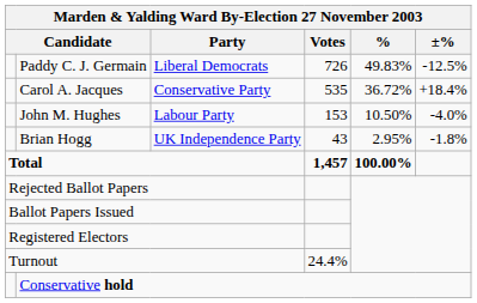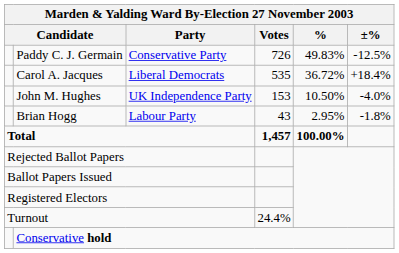Paddy C. J. Germain | Marden & Yalding Ward By-Election 27 November 2003 / Party: Liberal Democrats -> Conservative Party
Carol A. Jacques | Marden & Yalding Ward By-Election 27 November 2003 / Party: Conservative Party -> Liberal Democrats
John M. Hughes | Marden & Yalding Ward By-Election 27 November 2003 / Party: Labour Party -> UK Independence Party
Brian Hogg | Marden & Yalding Ward By-Election 27 November 2003 / Party: UK Independence Party -> Labour Party
